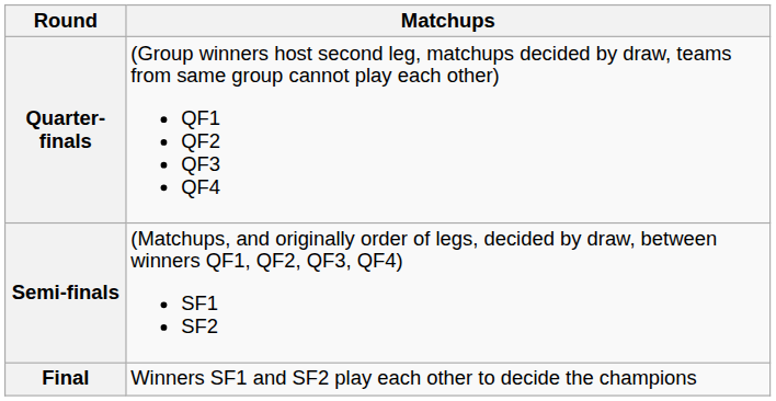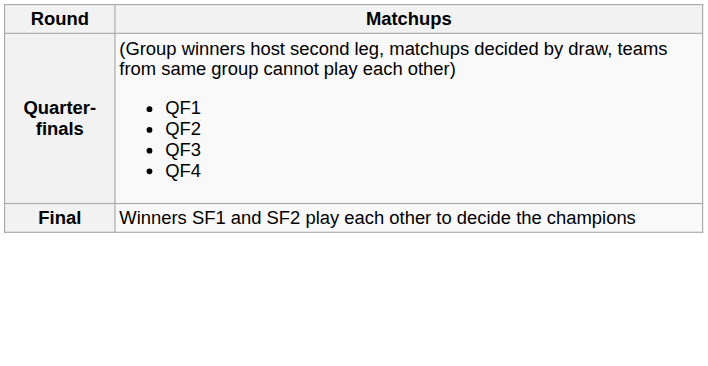- row: Semi-finals | (Matchups, and originally order of legs, decided by draw, between winners QF1, QF2, QF3, QF4) SF1 SF2
